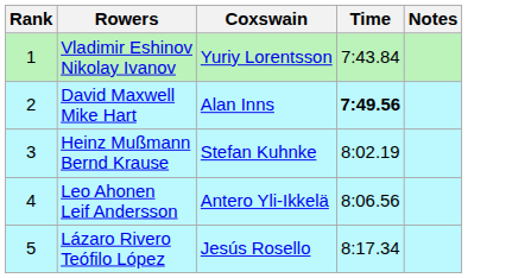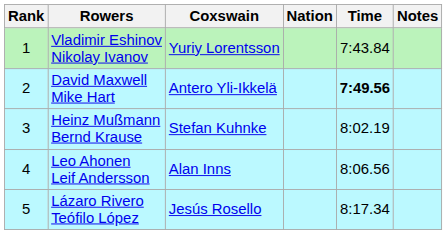+ column: Nation
David Maxwell Mike Hart | Coxswain: Alan Inns -> Antero Yli-Ikkelä
Leo Ahonen Leif Andersson | Coxswain: Antero Yli-Ikkelä -> Alan Inns
